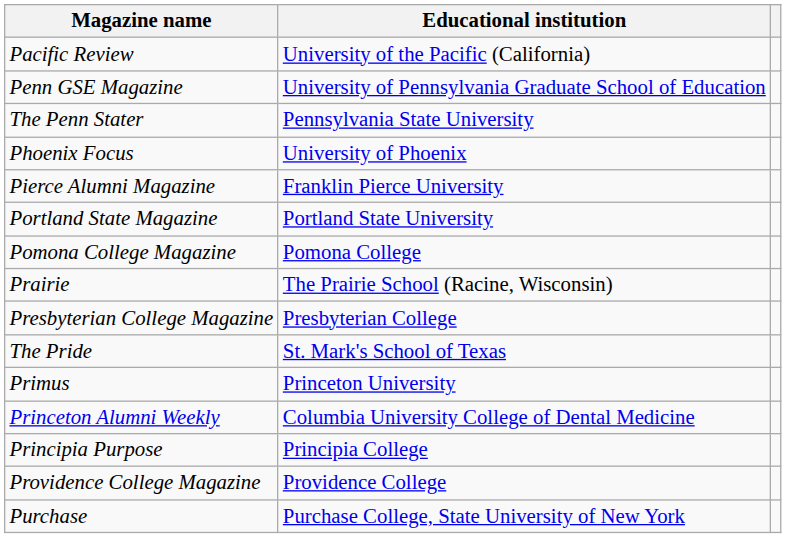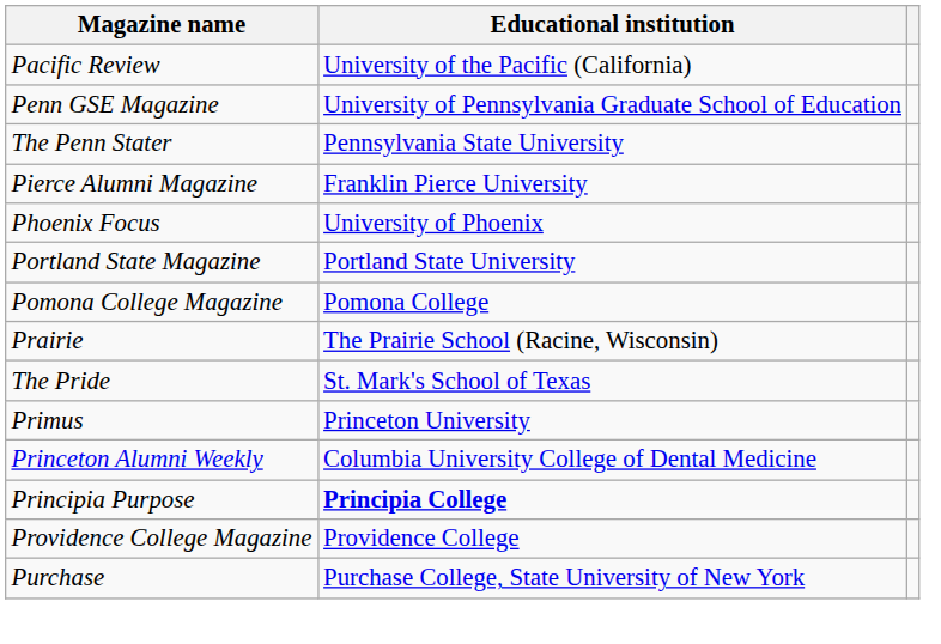rows swapped: Phoenix Focus <-> Pierce Alumni Magazine
- row: Presbyterian College Magazine | Presbyterian College
Principia Purpose | Educational institution: normal -> bold
